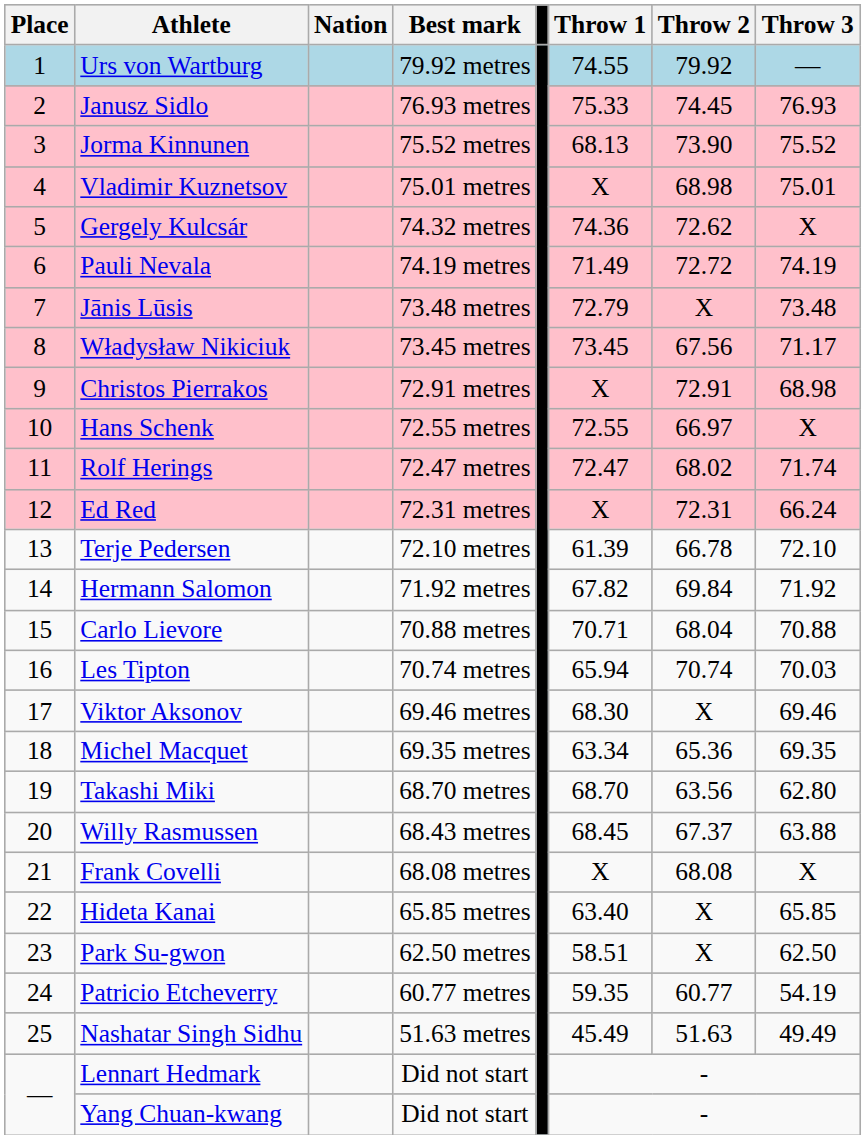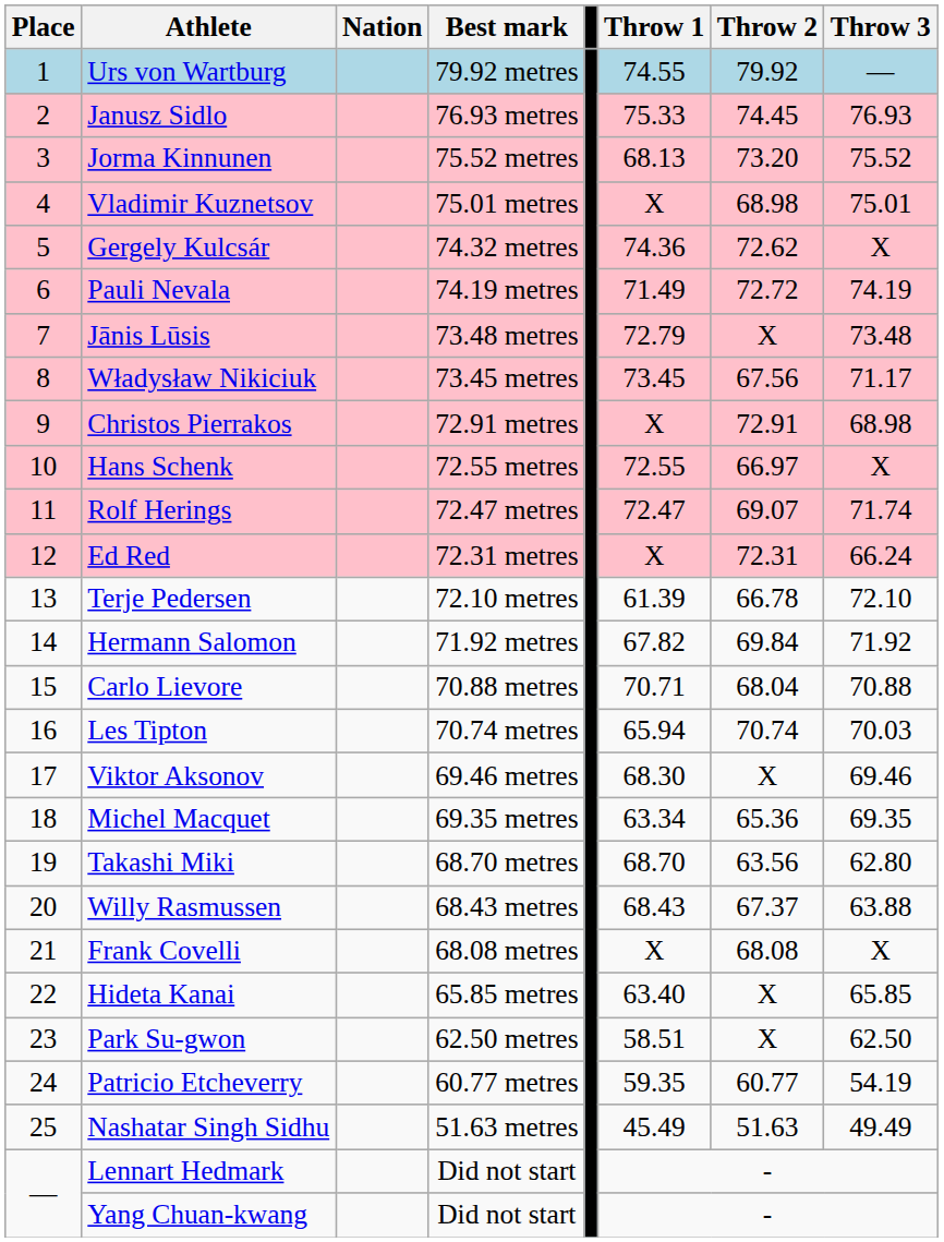Jorma Kinnunen | Throw 2: 73.90 -> 73.20
Rolf Herings | Throw 2: 68.02 -> 69.07
Willy Rasmussen | Throw 1: 68.45 -> 68.43
